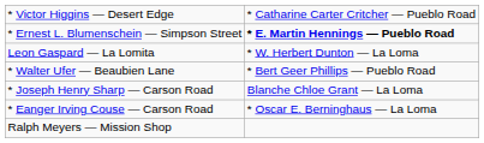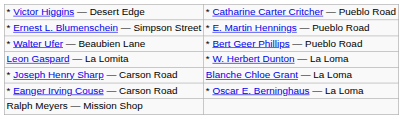* Ernest L. Blumenschein — Simpson Street | column 2: bold -> normal
rows swapped: * Walter Ufer — Beaubien Lane <-> Leon Gaspard — La Lomita
